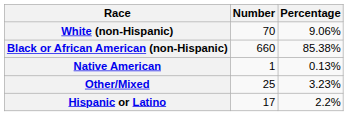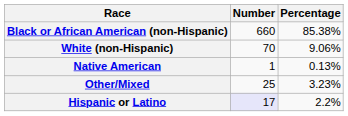rows swapped: White (non-Hispanic) <-> Black or African American (non-Hispanic)
Hispanic or Latino | Number: no background -> lavender background
